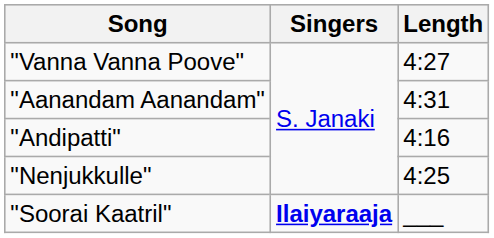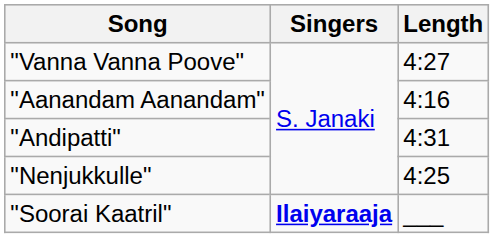"Aanandam Aanandam" | Length: 4:31 -> 4:16
"Andipatti" | Length: 4:16 -> 4:31
